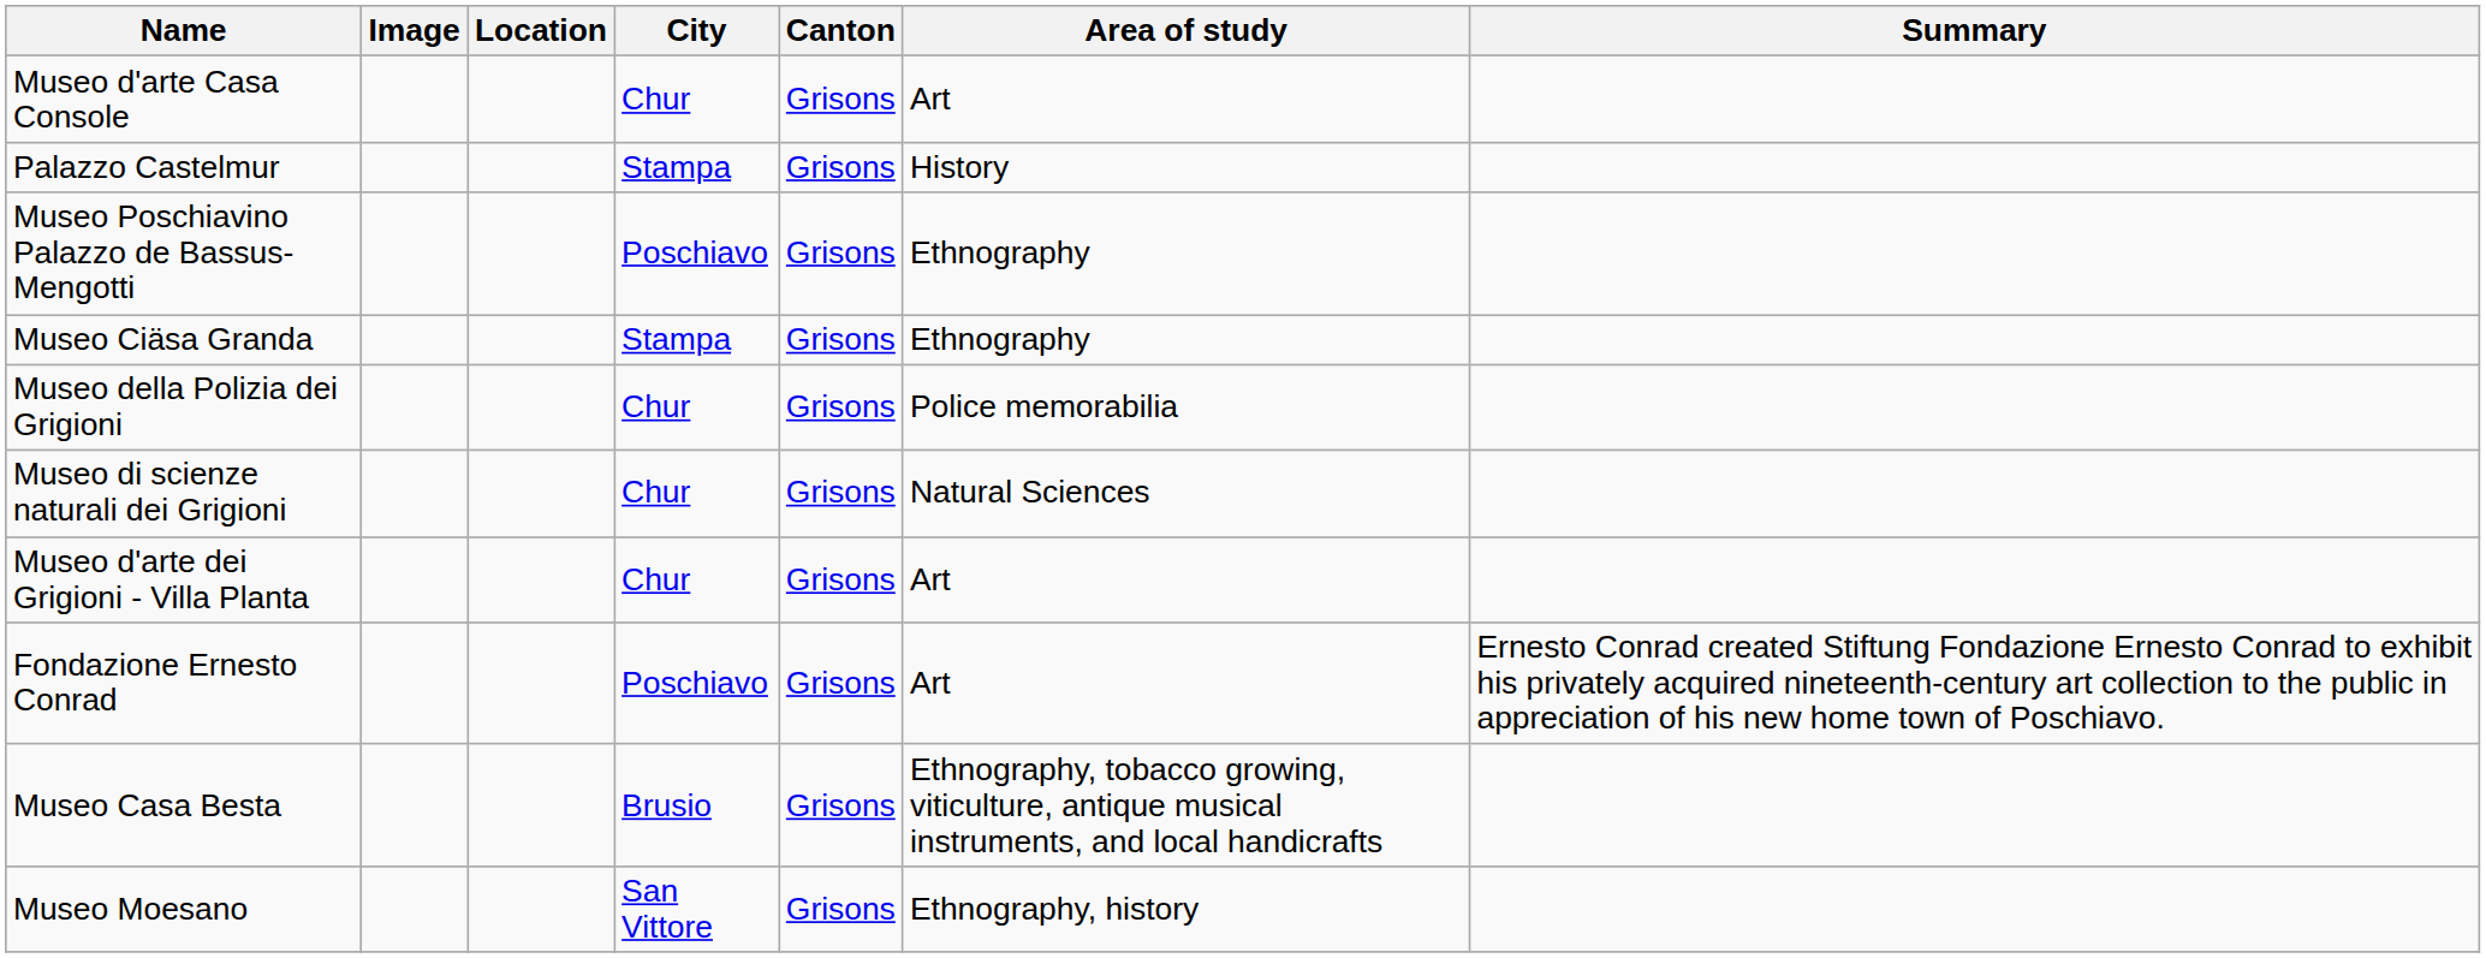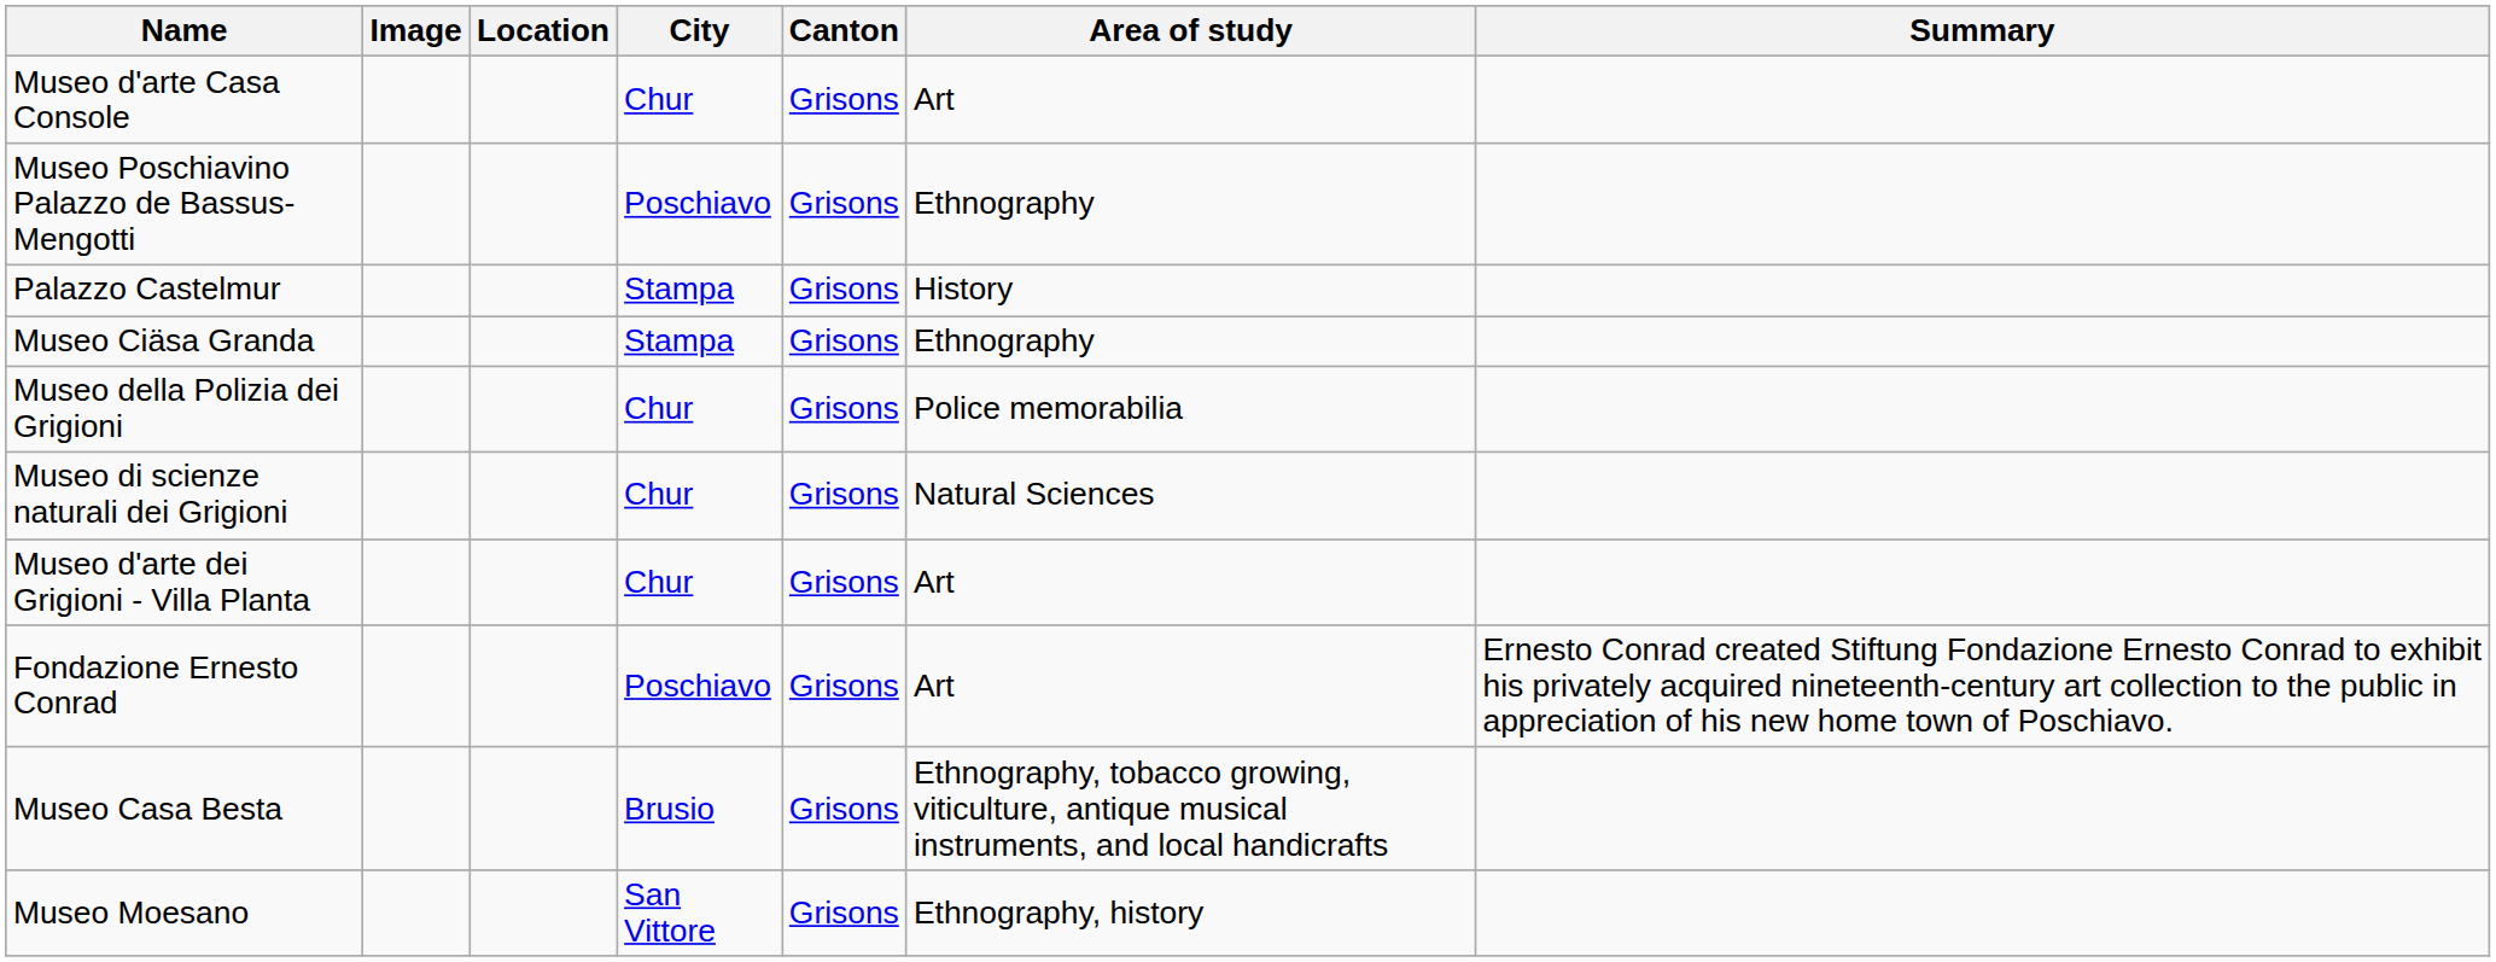rows swapped: Museo Poschiavino Palazzo de Bassus-Mengotti <-> Palazzo Castelmur
